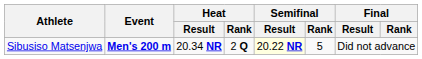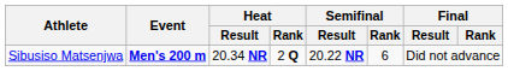Sibusiso Matsenjwa | Semifinal / Result: lightyellow background -> no background
Sibusiso Matsenjwa | Semifinal / Rank: 5 -> 6
